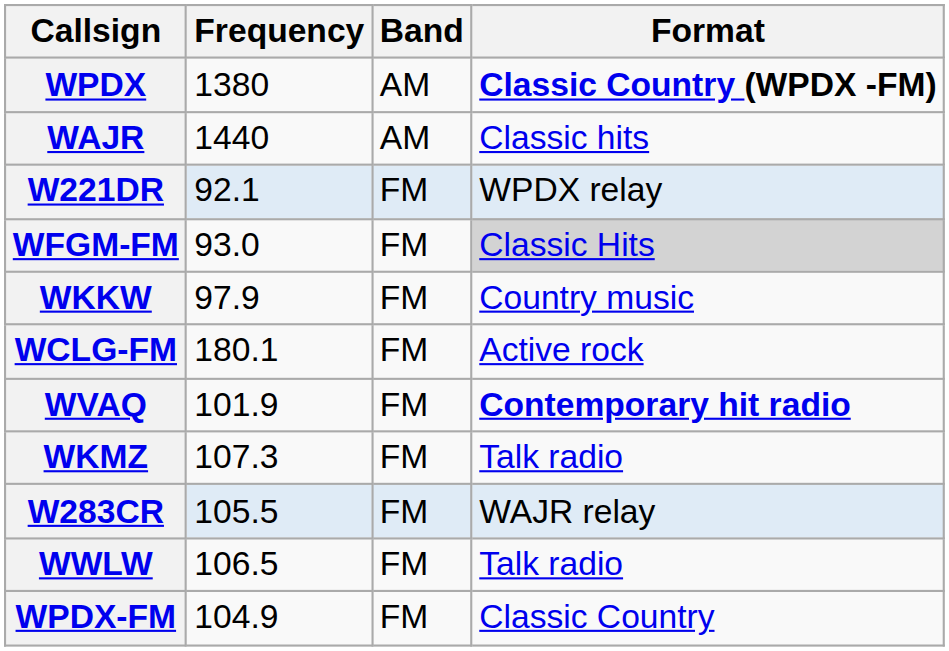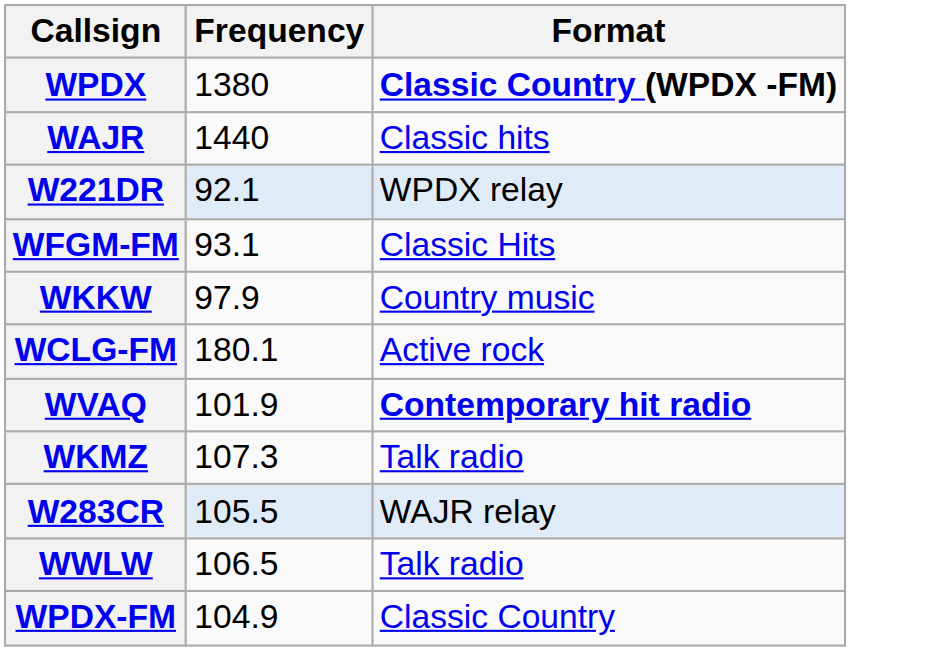- column: Band | AM | AM | FM | FM | FM | FM | FM | FM | FM | FM | FM
WFGM-FM | Frequency: 93.0 -> 93.1
WFGM-FM | Format: lightgrey background -> no background
